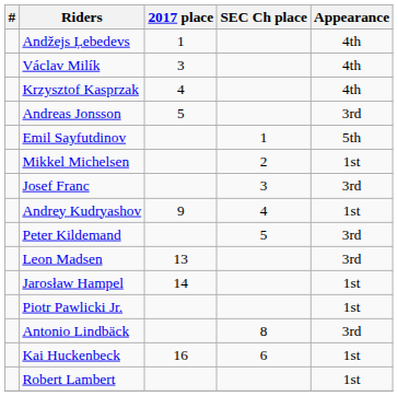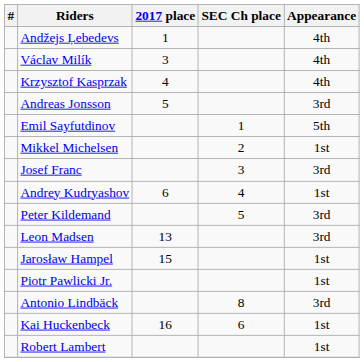Andrey Kudryashov | 2017 place: 9 -> 6
Jarosław Hampel | 2017 place: 14 -> 15
